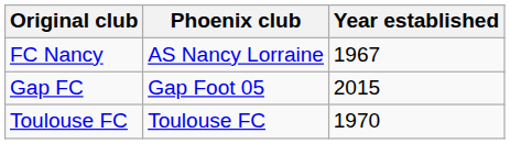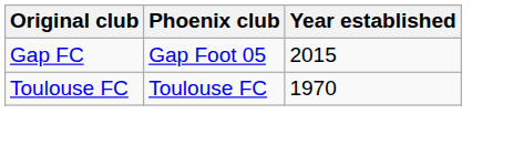- row: FC Nancy | AS Nancy Lorraine | 1967
